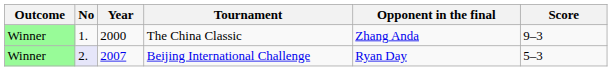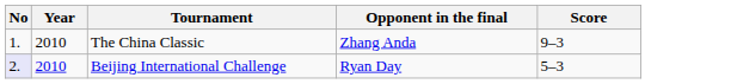- column: Outcome | Winner | Winner
The China Classic | Year: 2000 -> 2010
Beijing International Challenge | Year: 2007 -> 2010
